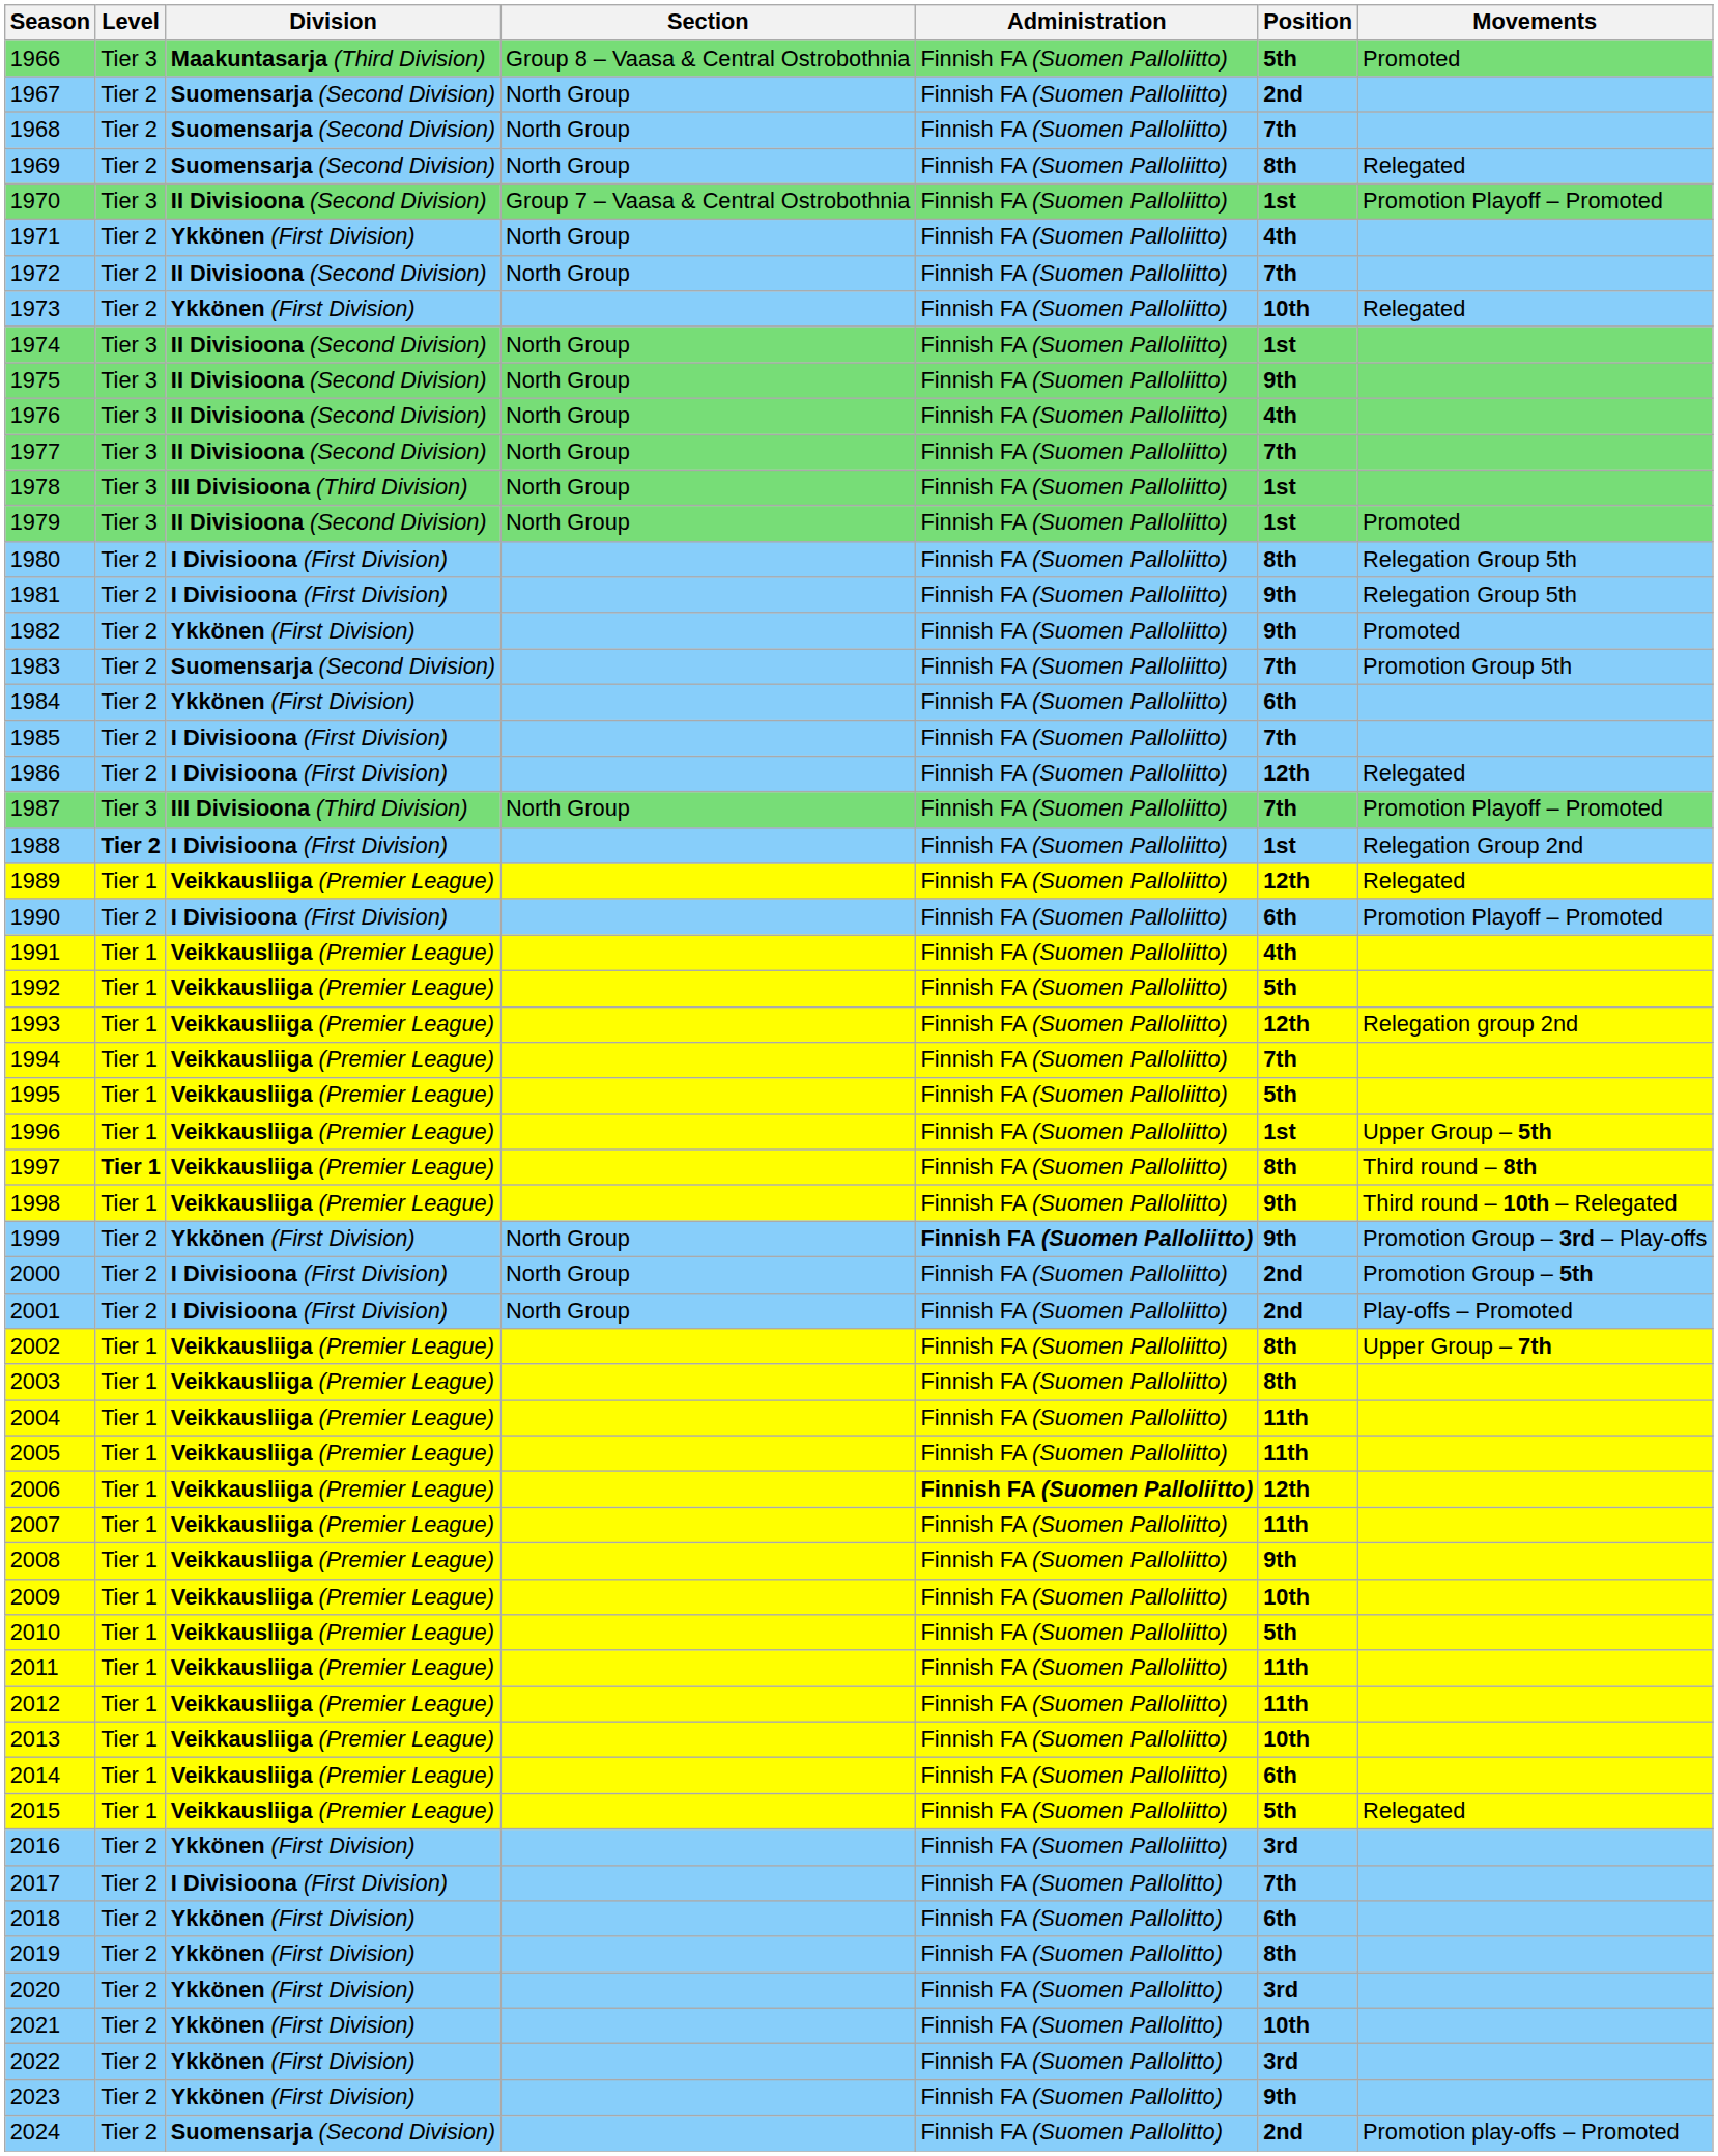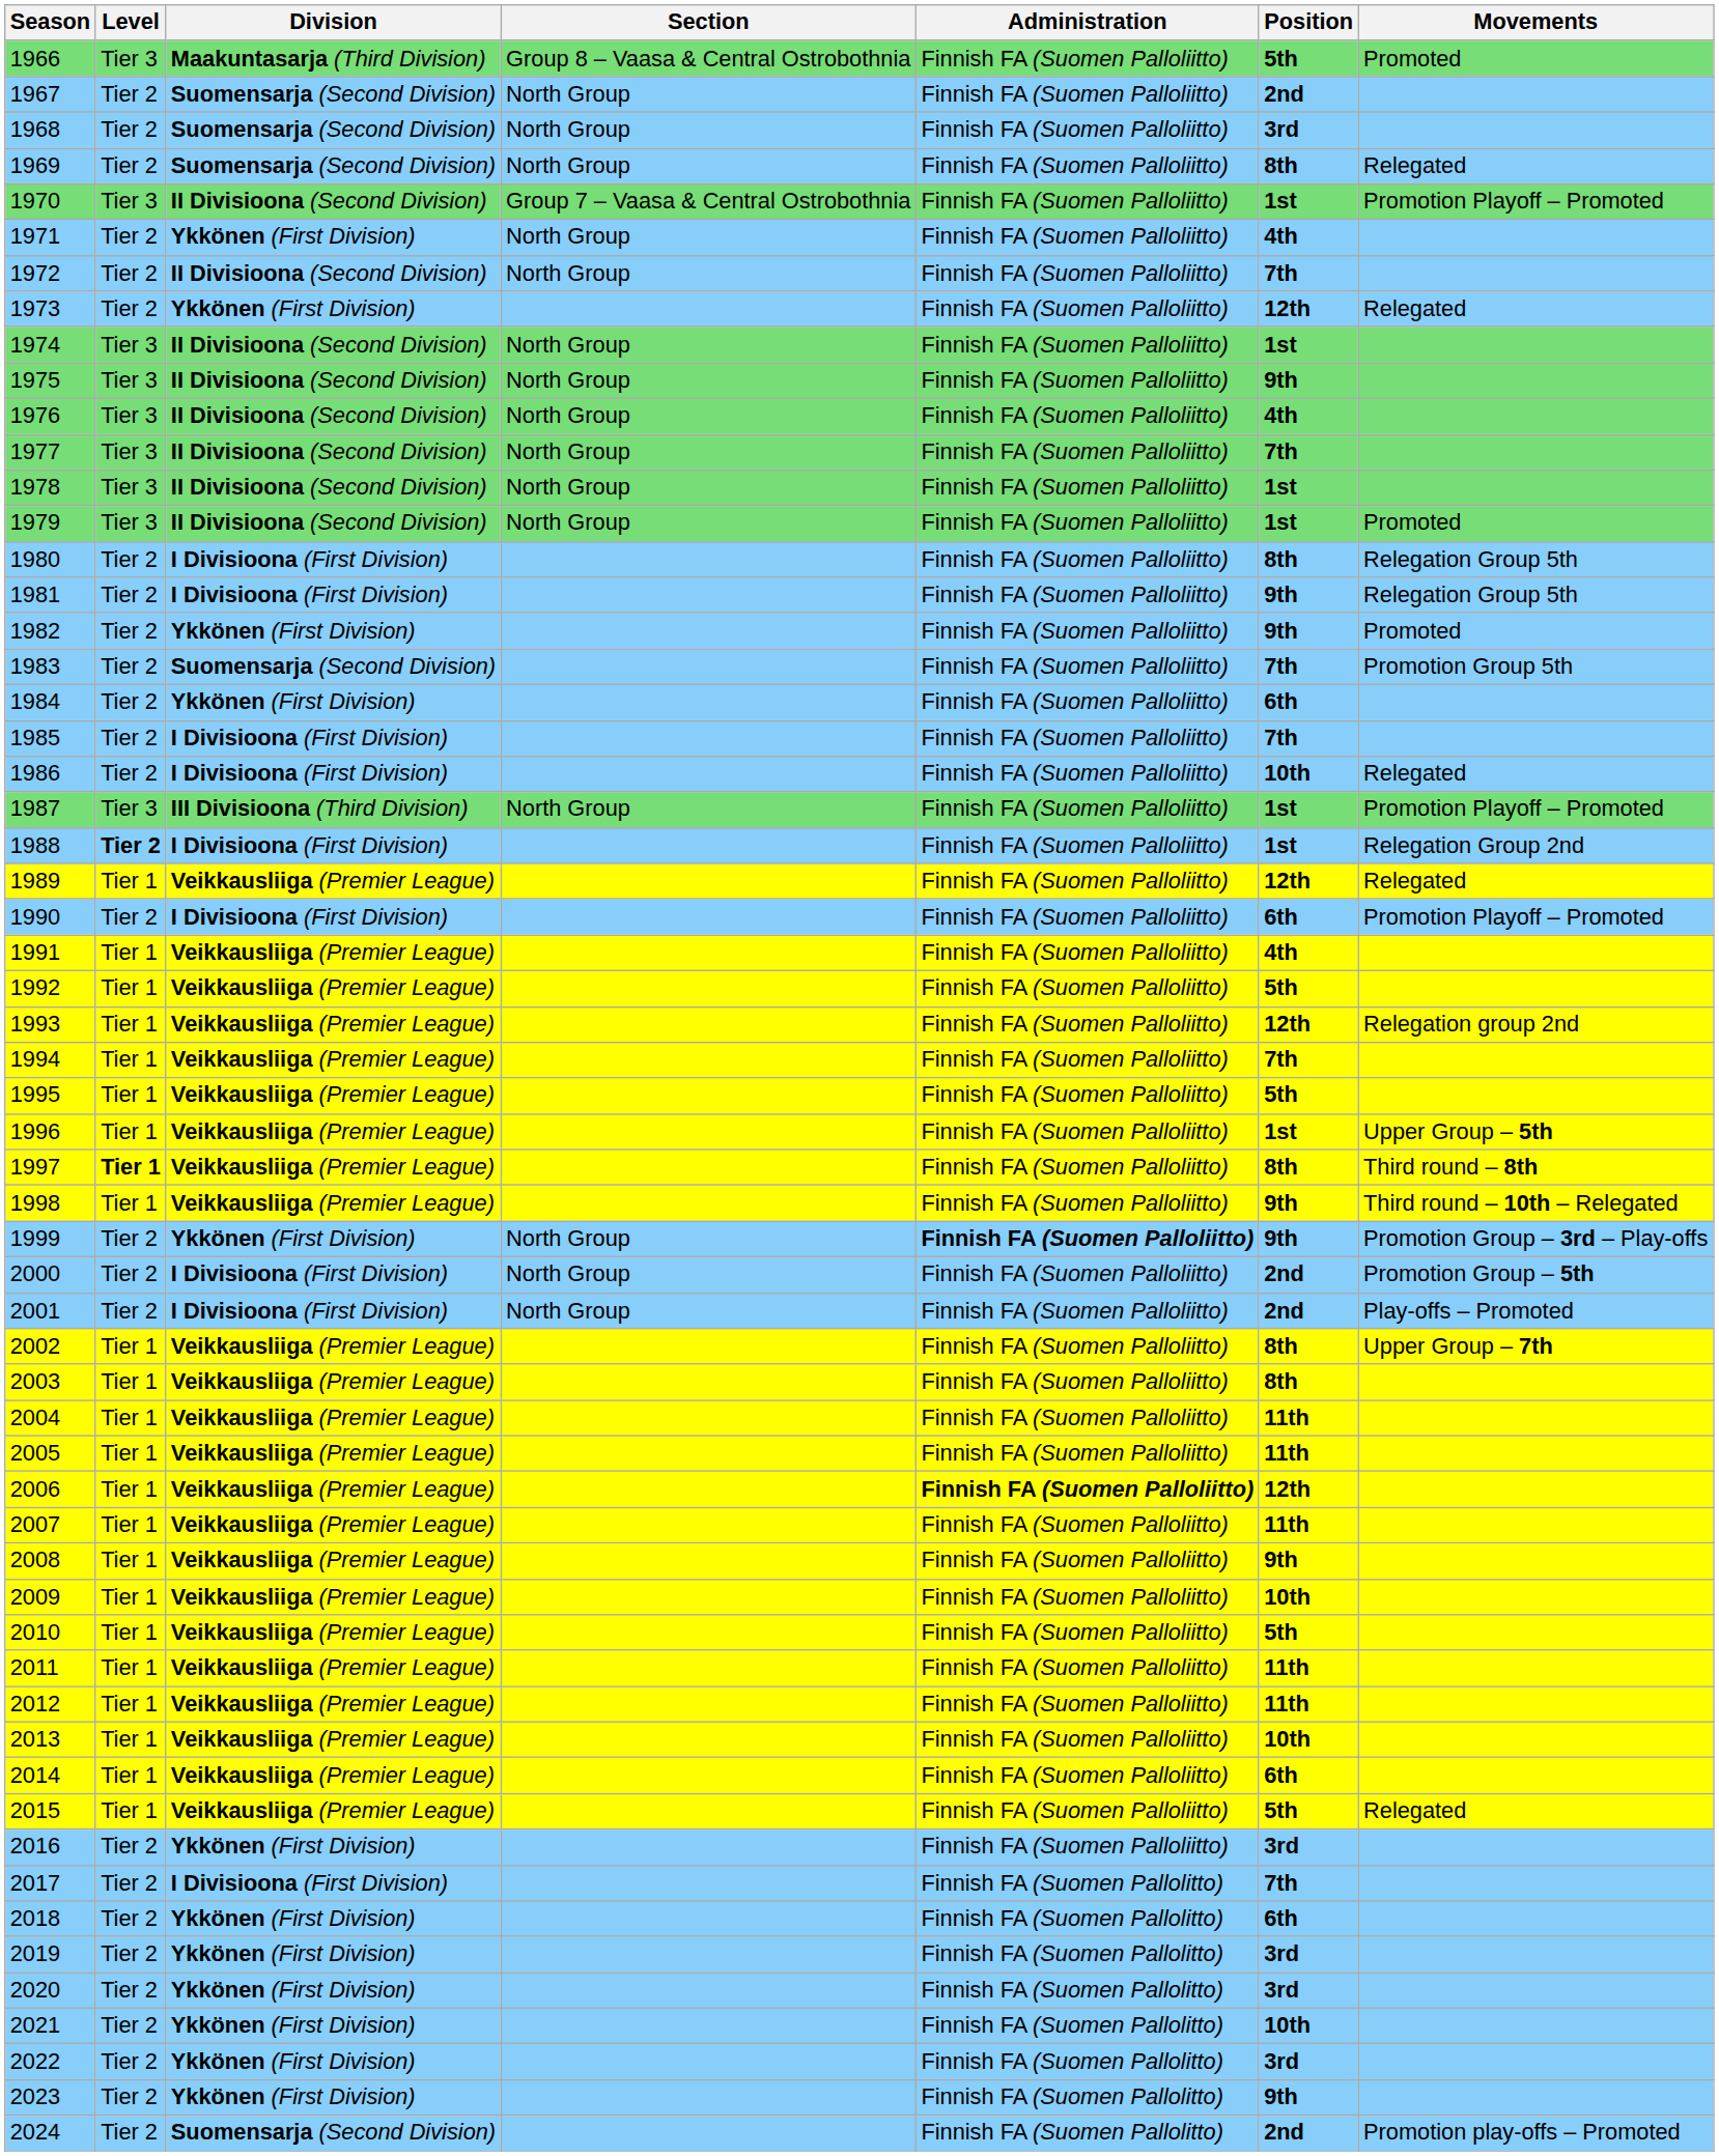1968 | Position: 7th -> 3rd
1973 | Position: 10th -> 12th
1978 | Division: III Divisioona (Third Division) -> II Divisioona (Second Division)
1986 | Position: 12th -> 10th
1987 | Position: 7th -> 1st
2019 | Position: 8th -> 3rd
